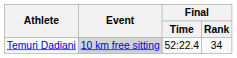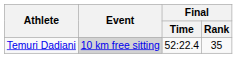Temuri Dadiani | Final / Rank: 34 -> 35
